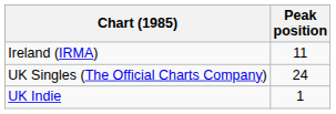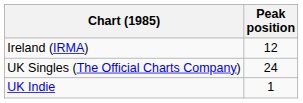Ireland (IRMA) | Peak position: 11 -> 12
